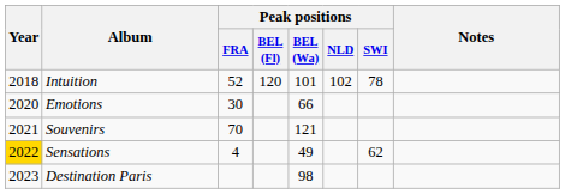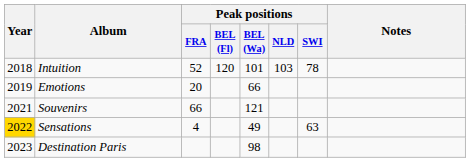Intuition | Peak positions / NLD: 102 -> 103
Emotions | Year: 2020 -> 2019
Emotions | Peak positions / FRA: 30 -> 20
Souvenirs | Peak positions / FRA: 70 -> 66
Sensations | Peak positions / SWI: 62 -> 63
